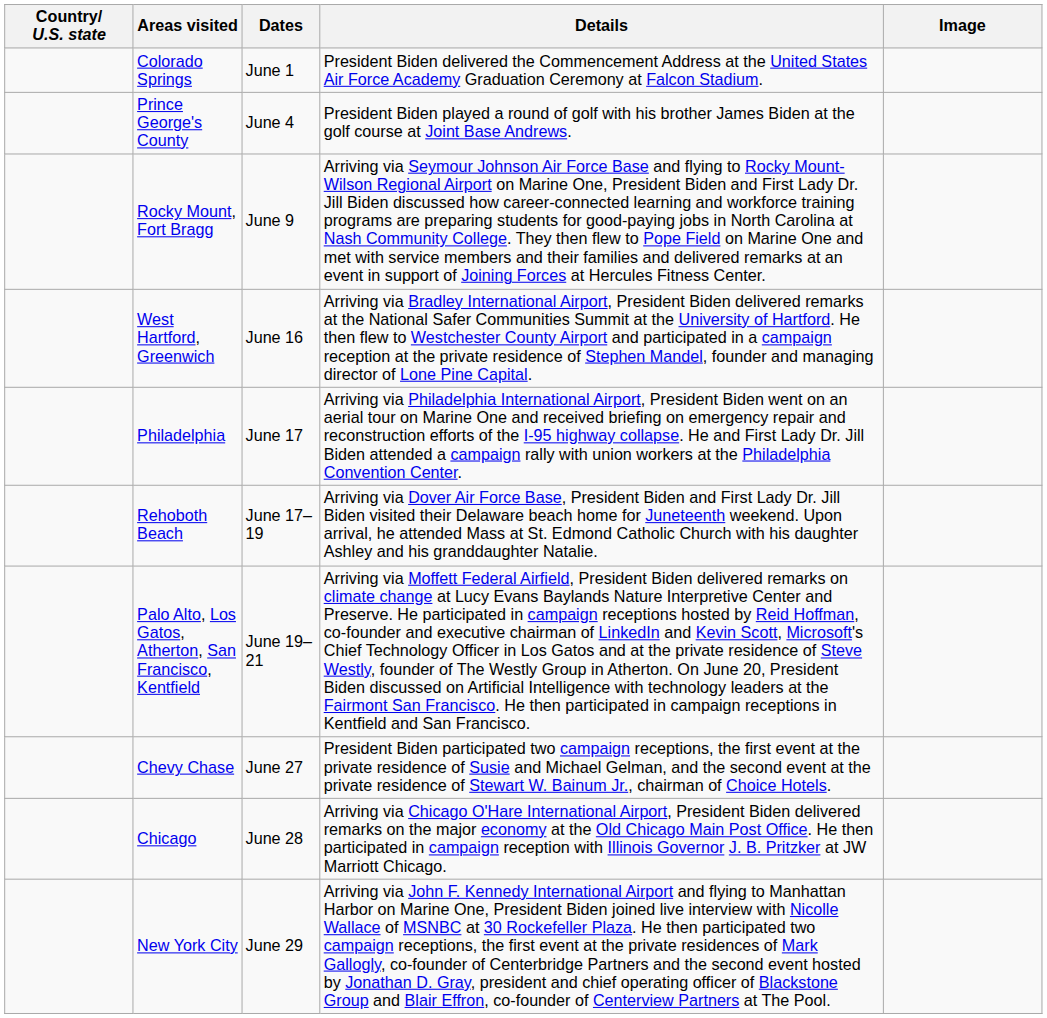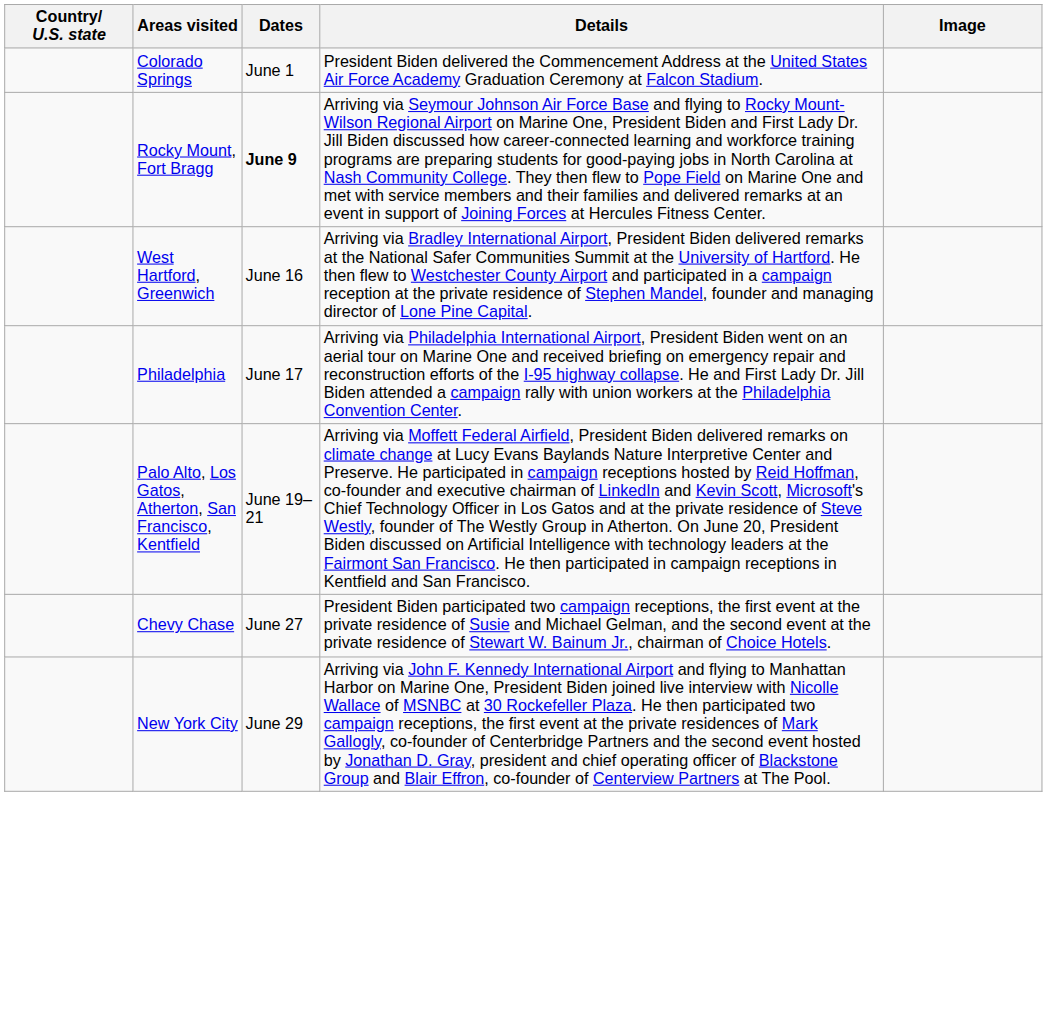- row: Prince George's County | June 4 | President Biden played a round of golf with his brother James Biden at the golf course at Joint Base Andrews.
Rocky Mount, Fort Bragg | Dates: normal -> bold
- row: Rehoboth Beach | June 17–19 | Arriving via Dover Air Force Base, President Biden and First Lady Dr. Jill Biden visited their Delaware beach home for Juneteenth weekend. Upon arrival, he attended Mass at St. Edmond Catholic Church with his daughter Ashley and his granddaughter Natalie.
- row: Chicago | June 28 | Arriving via Chicago O'Hare International Airport, President Biden delivered remarks on the major economy at the Old Chicago Main Post Office. He then participated in campaign reception with Illinois Governor J. B. Pritzker at JW Marriott Chicago.
